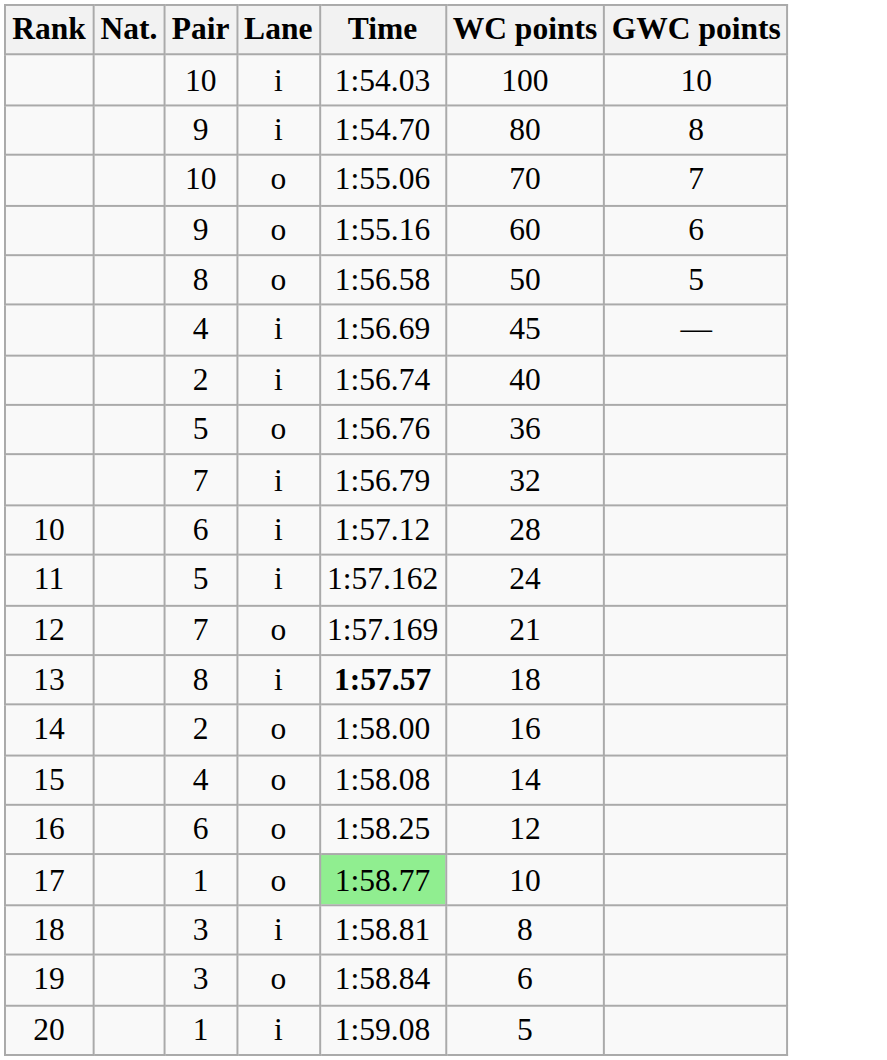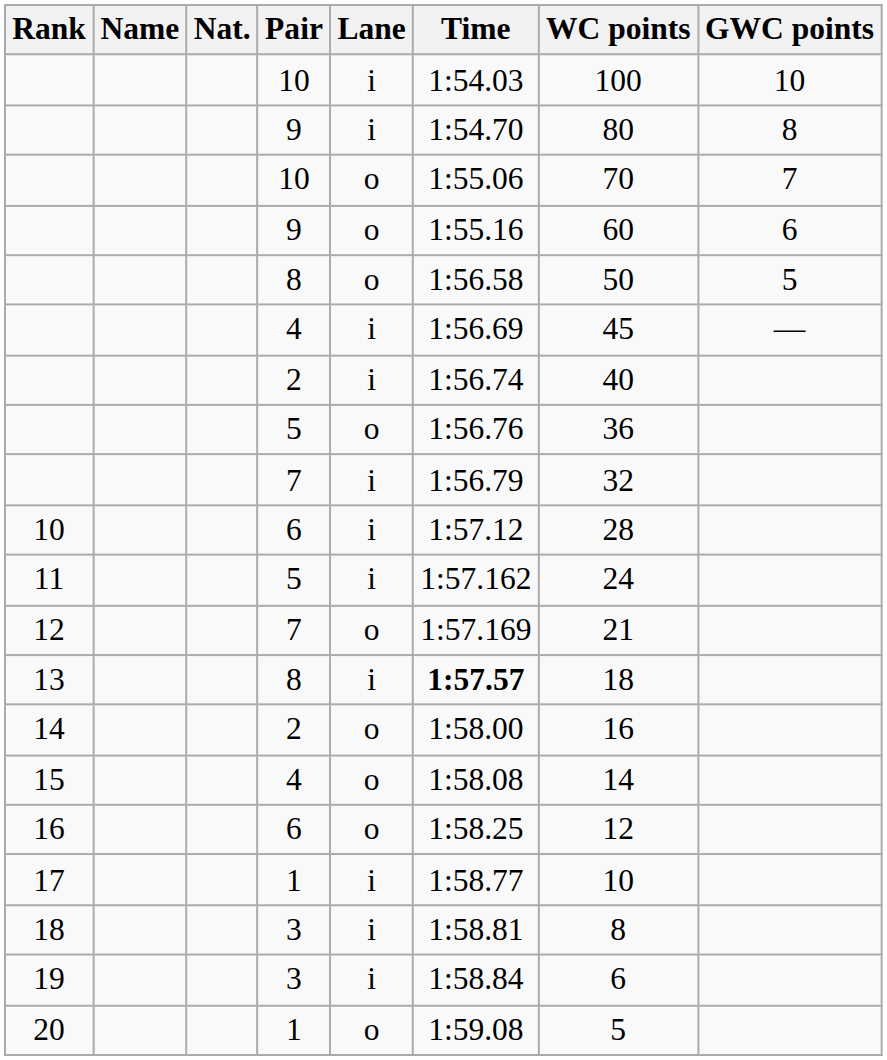+ column: Name
17 | Lane: o -> i
17 | Time: lightgreen background -> no background
19 | Lane: o -> i
20 | Lane: i -> o
